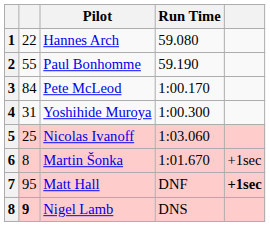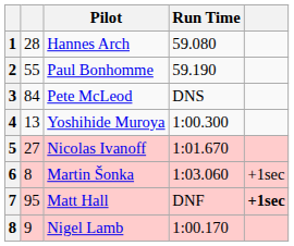Hannes Arch | column 2: 22 -> 28
Pete McLeod | Run Time: 1:00.170 -> DNS
Yoshihide Muroya | column 2: 31 -> 13
Nicolas Ivanoff | column 2: 25 -> 27
Nicolas Ivanoff | Run Time: 1:03.060 -> 1:01.670
Martin Šonka | Run Time: 1:01.670 -> 1:03.060
Nigel Lamb | column 2: bold -> normal
Nigel Lamb | Run Time: DNS -> 1:00.170
